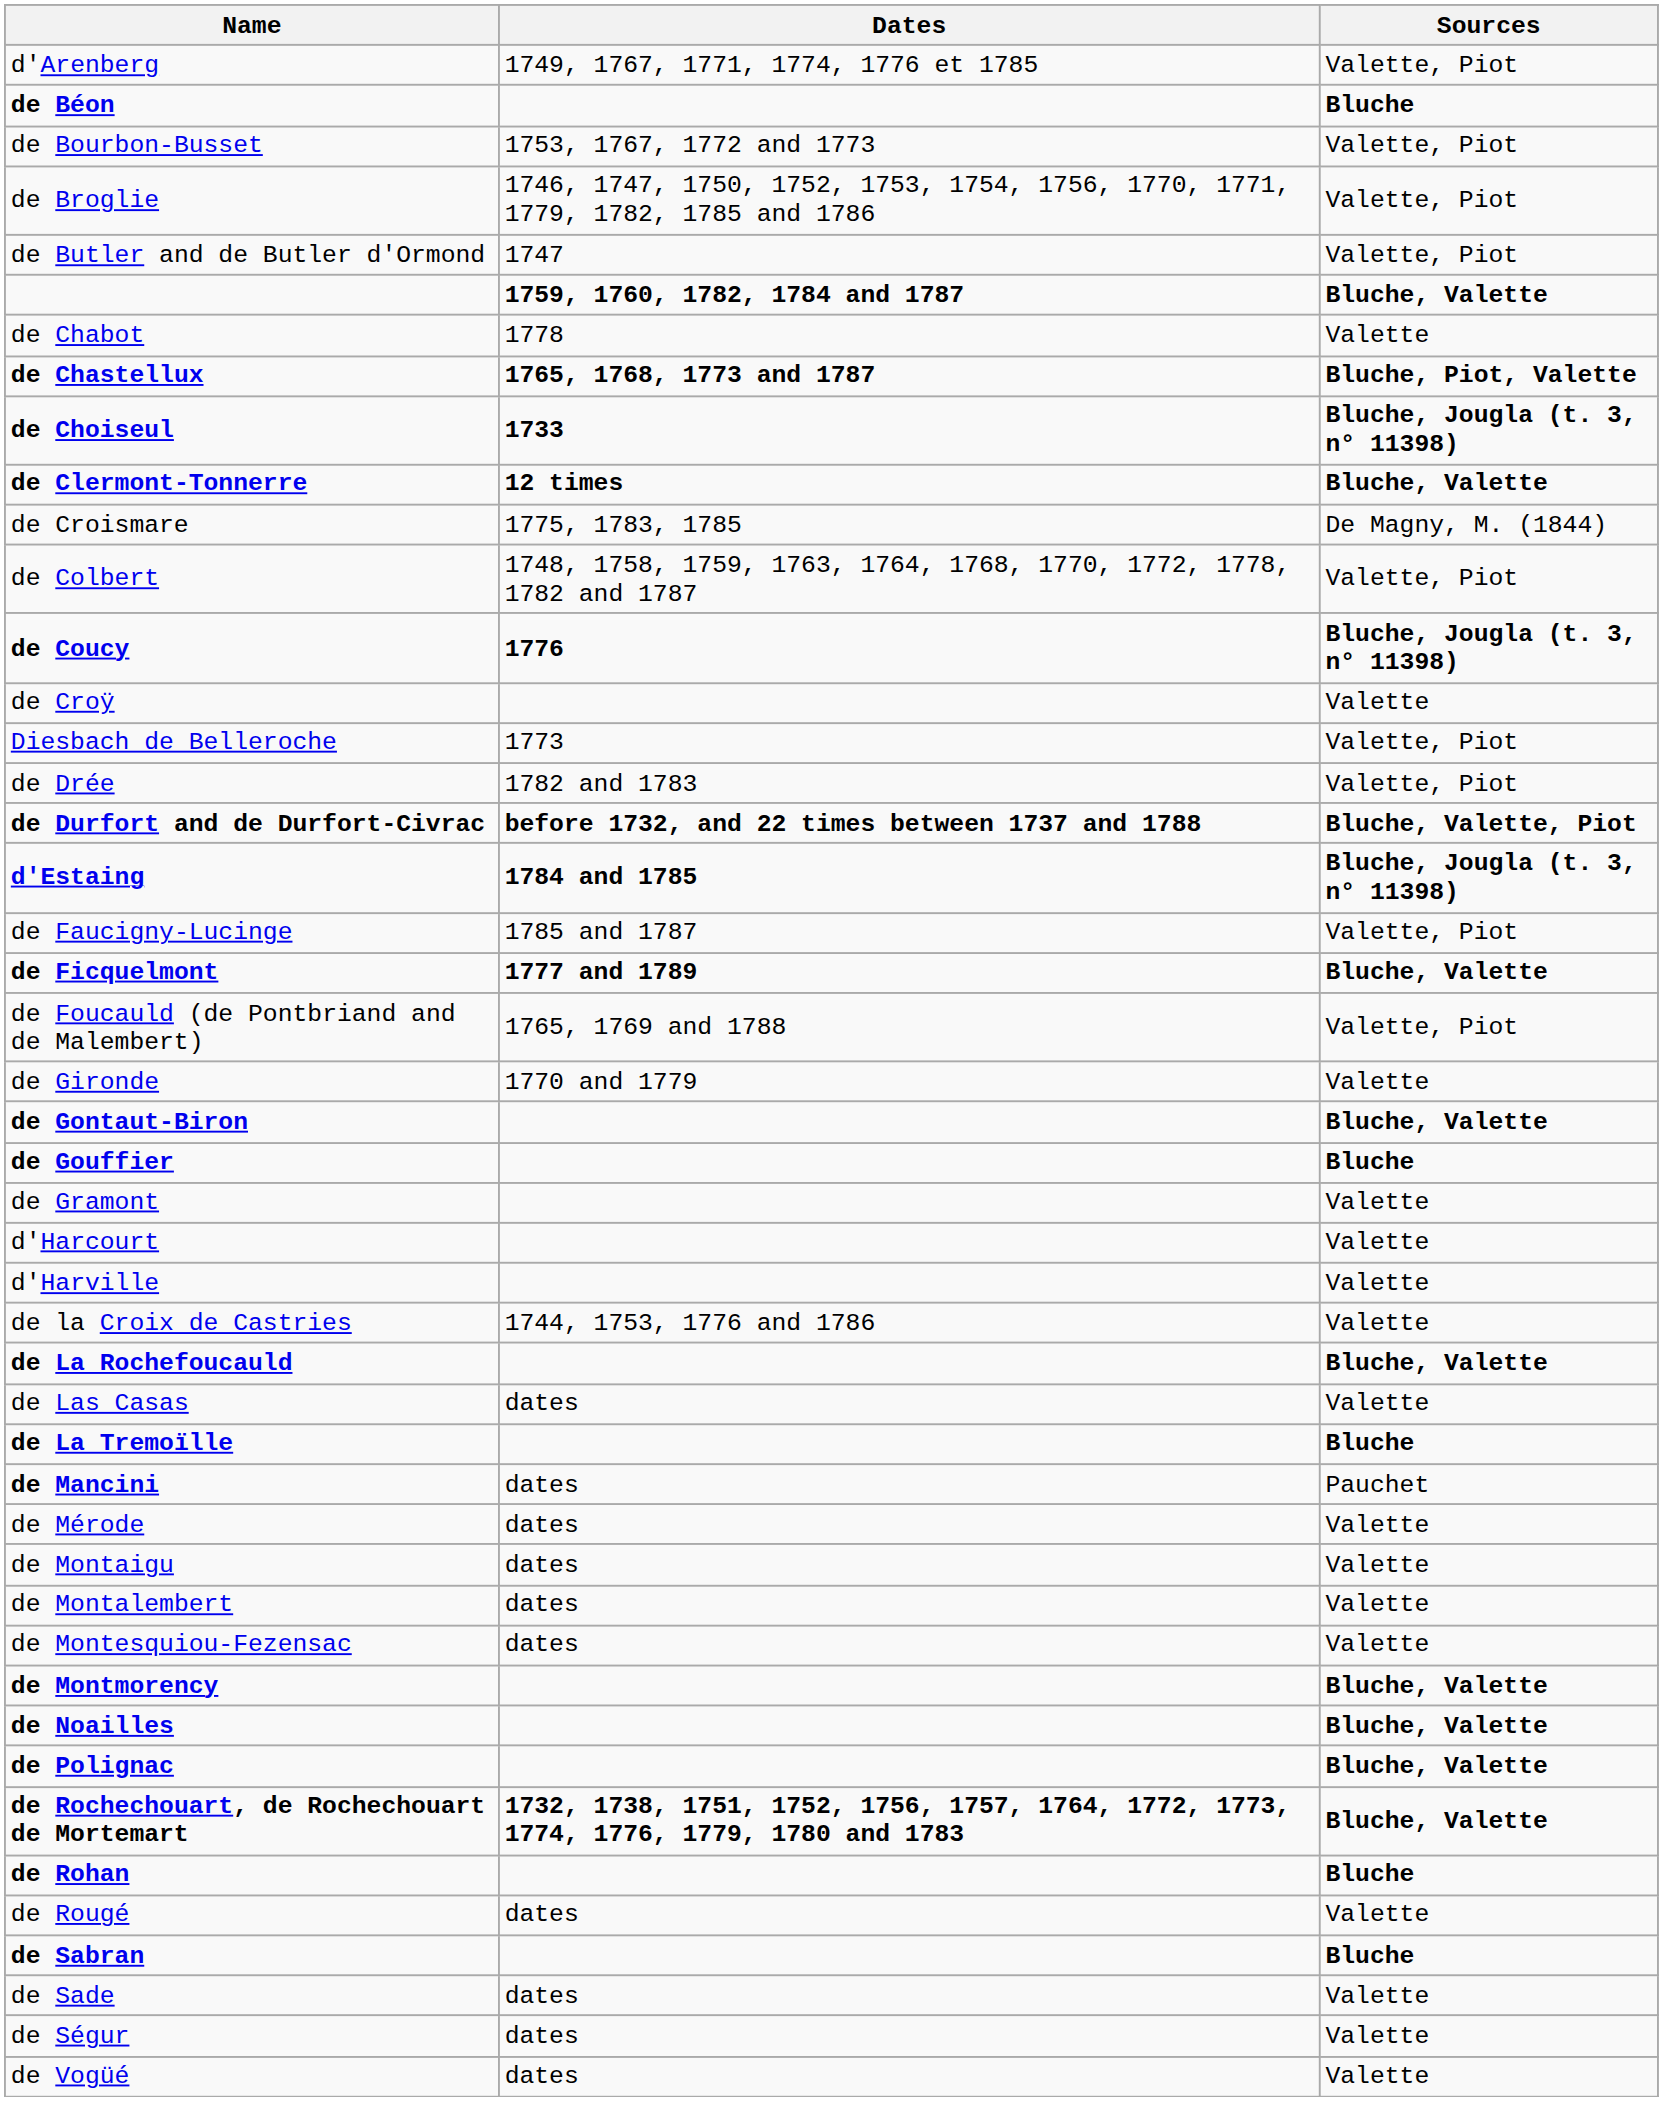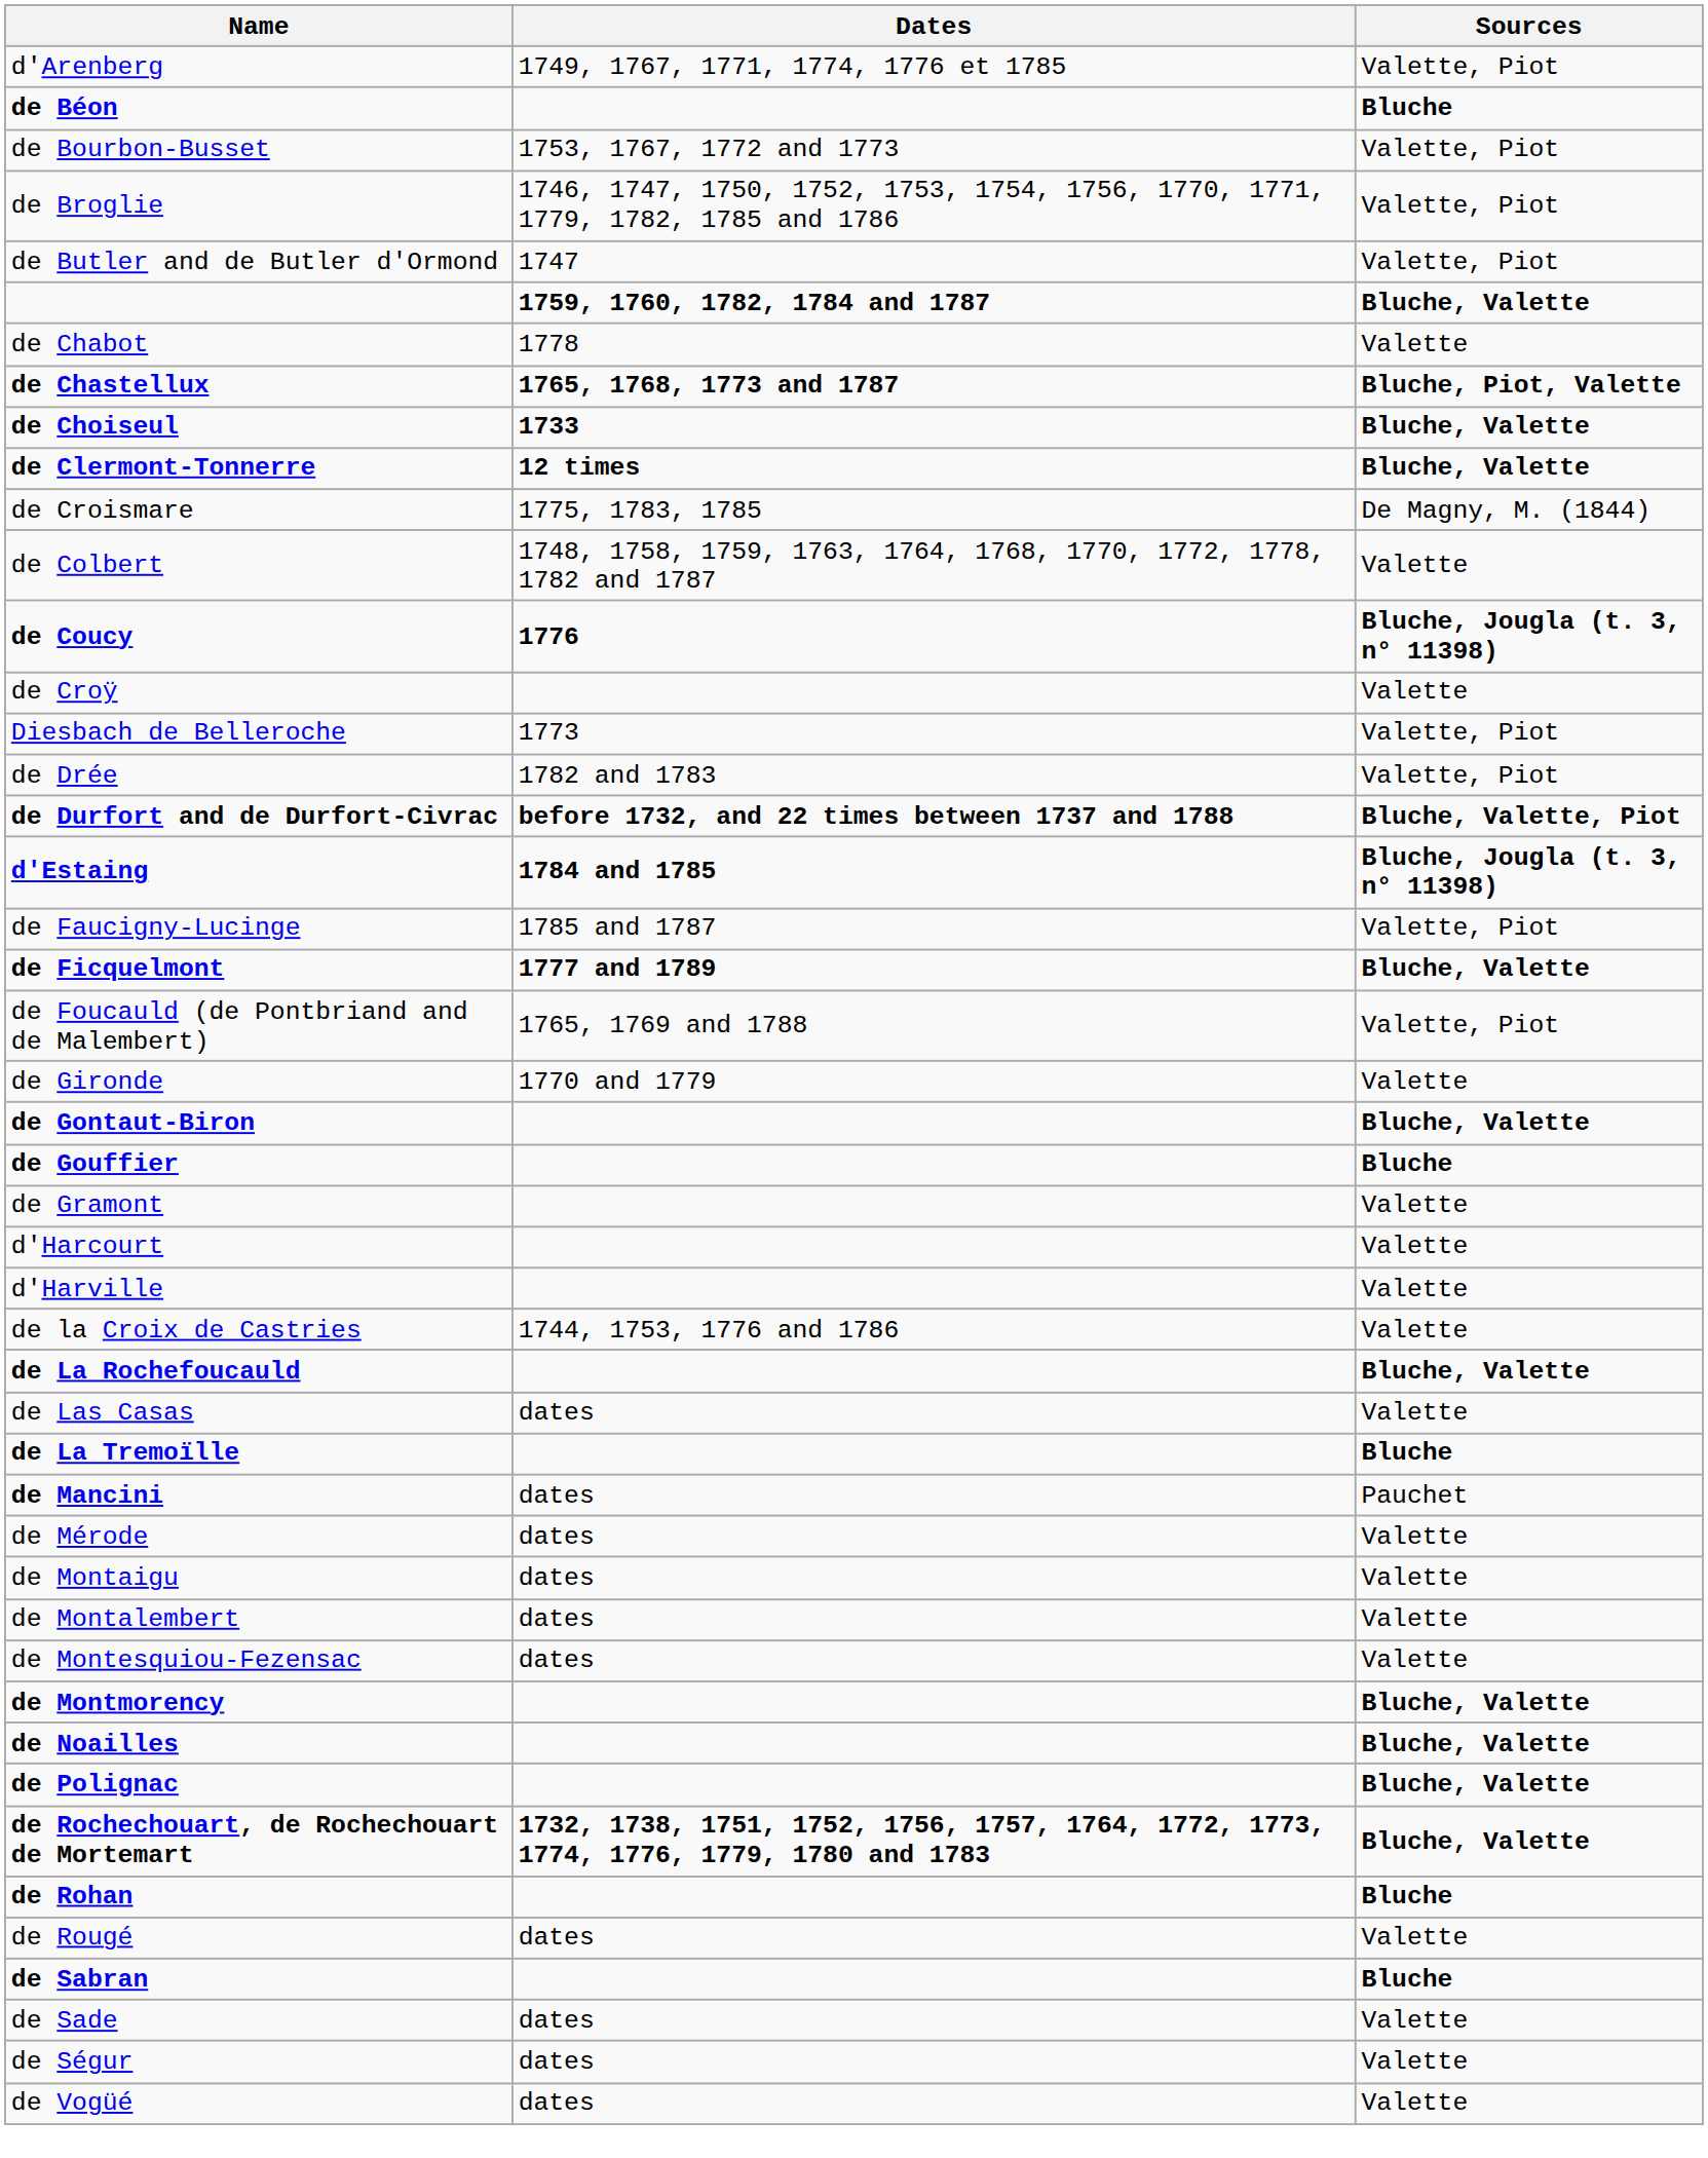de Choiseul | Sources: Bluche, Jougla (t. 3, n° 11398) -> Bluche, Valette
de Colbert | Sources: Valette, Piot -> Valette
